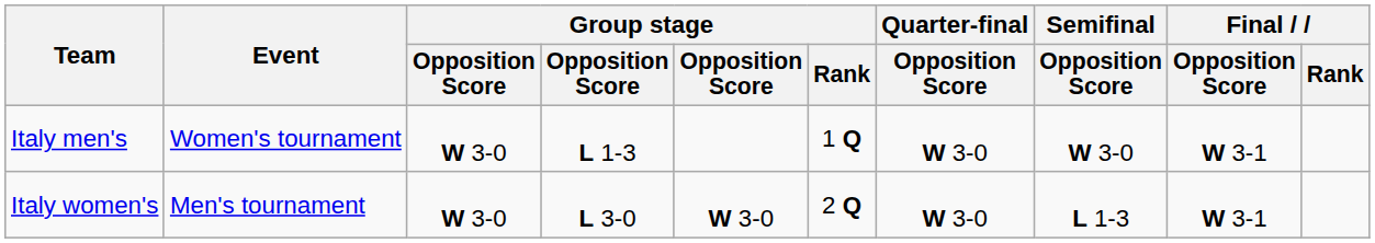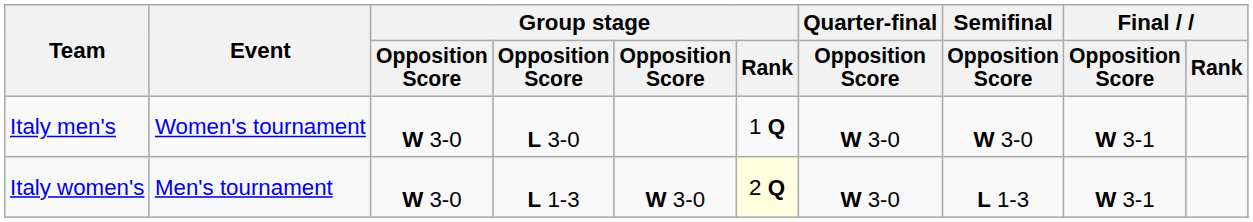Italy men's | column 4: L 1-3 -> L 3-0
Italy women's | column 4: L 3-0 -> L 1-3
Italy women's | Group stage / Rank: no background -> lightyellow background
